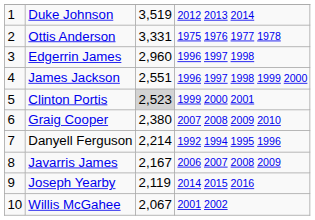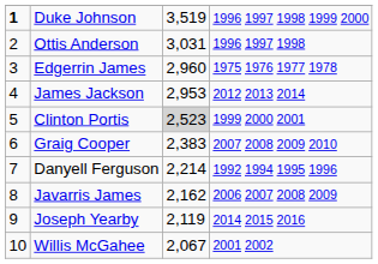Duke Johnson | column 1: normal -> bold
Duke Johnson | column 4: 2012 2013 2014 -> 1996 1997 1998 1999 2000
Ottis Anderson | column 3: 3,331 -> 3,031
Ottis Anderson | column 4: 1975 1976 1977 1978 -> 1996 1997 1998
Edgerrin James | column 4: 1996 1997 1998 -> 1975 1976 1977 1978
James Jackson | column 3: 2,551 -> 2,953
James Jackson | column 4: 1996 1997 1998 1999 2000 -> 2012 2013 2014
Graig Cooper | column 3: 2,380 -> 2,383
Javarris James | column 3: 2,167 -> 2,162
